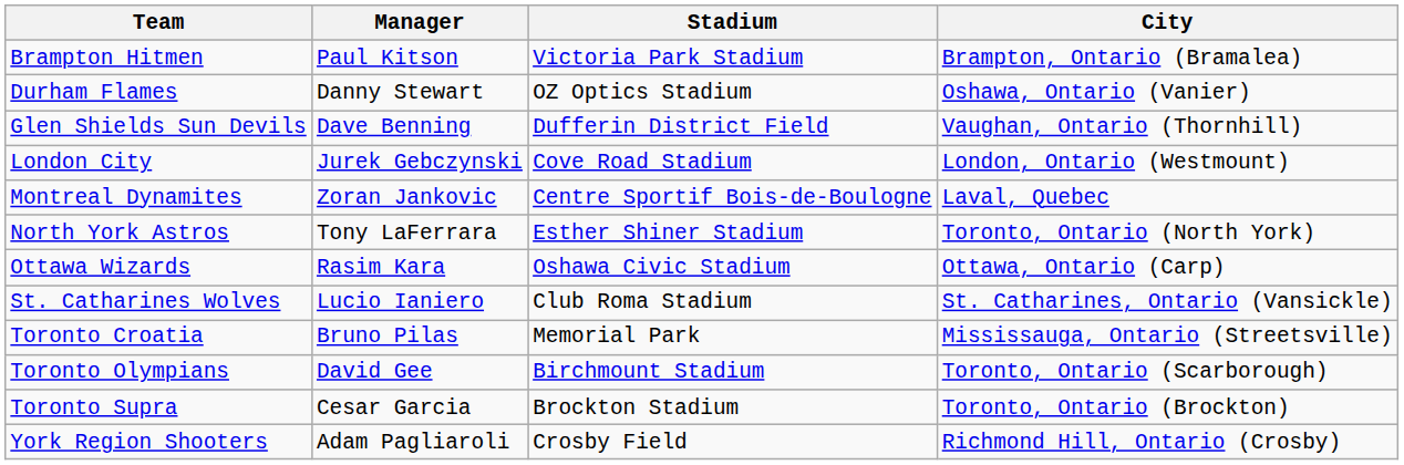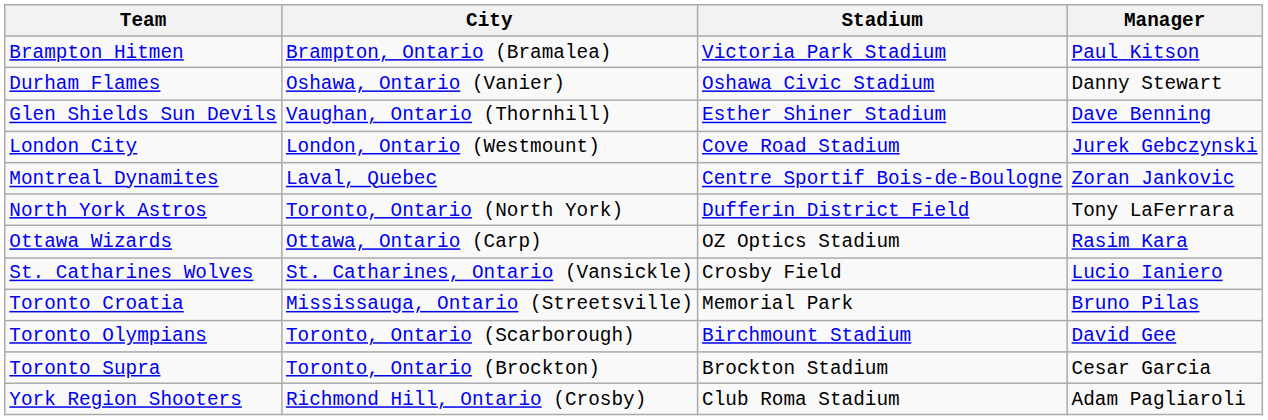columns swapped: City <-> Manager
Durham Flames | Stadium: OZ Optics Stadium -> Oshawa Civic Stadium
Glen Shields Sun Devils | Stadium: Dufferin District Field -> Esther Shiner Stadium
North York Astros | Stadium: Esther Shiner Stadium -> Dufferin District Field
Ottawa Wizards | Stadium: Oshawa Civic Stadium -> OZ Optics Stadium
St. Catharines Wolves | Stadium: Club Roma Stadium -> Crosby Field
York Region Shooters | Stadium: Crosby Field -> Club Roma Stadium
